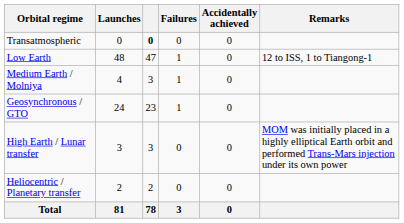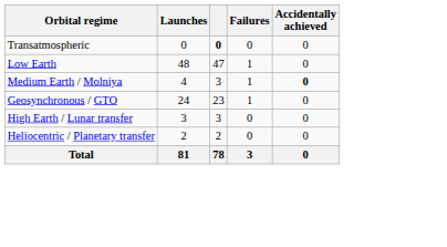- column: Remarks | 12 to ISS, 1 to Tiangong-1 | MOM was initially placed in a highly elliptical Earth orbit and performed Trans-Mars injection under its own power
Medium Earth / Molniya | Accidentally achieved: normal -> bold
